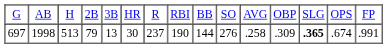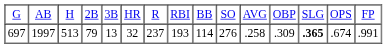697 | column 2: 1998 -> 1997
697 | column 6: 30 -> 32
697 | column 8: 190 -> 193
697 | column 9: 144 -> 114
